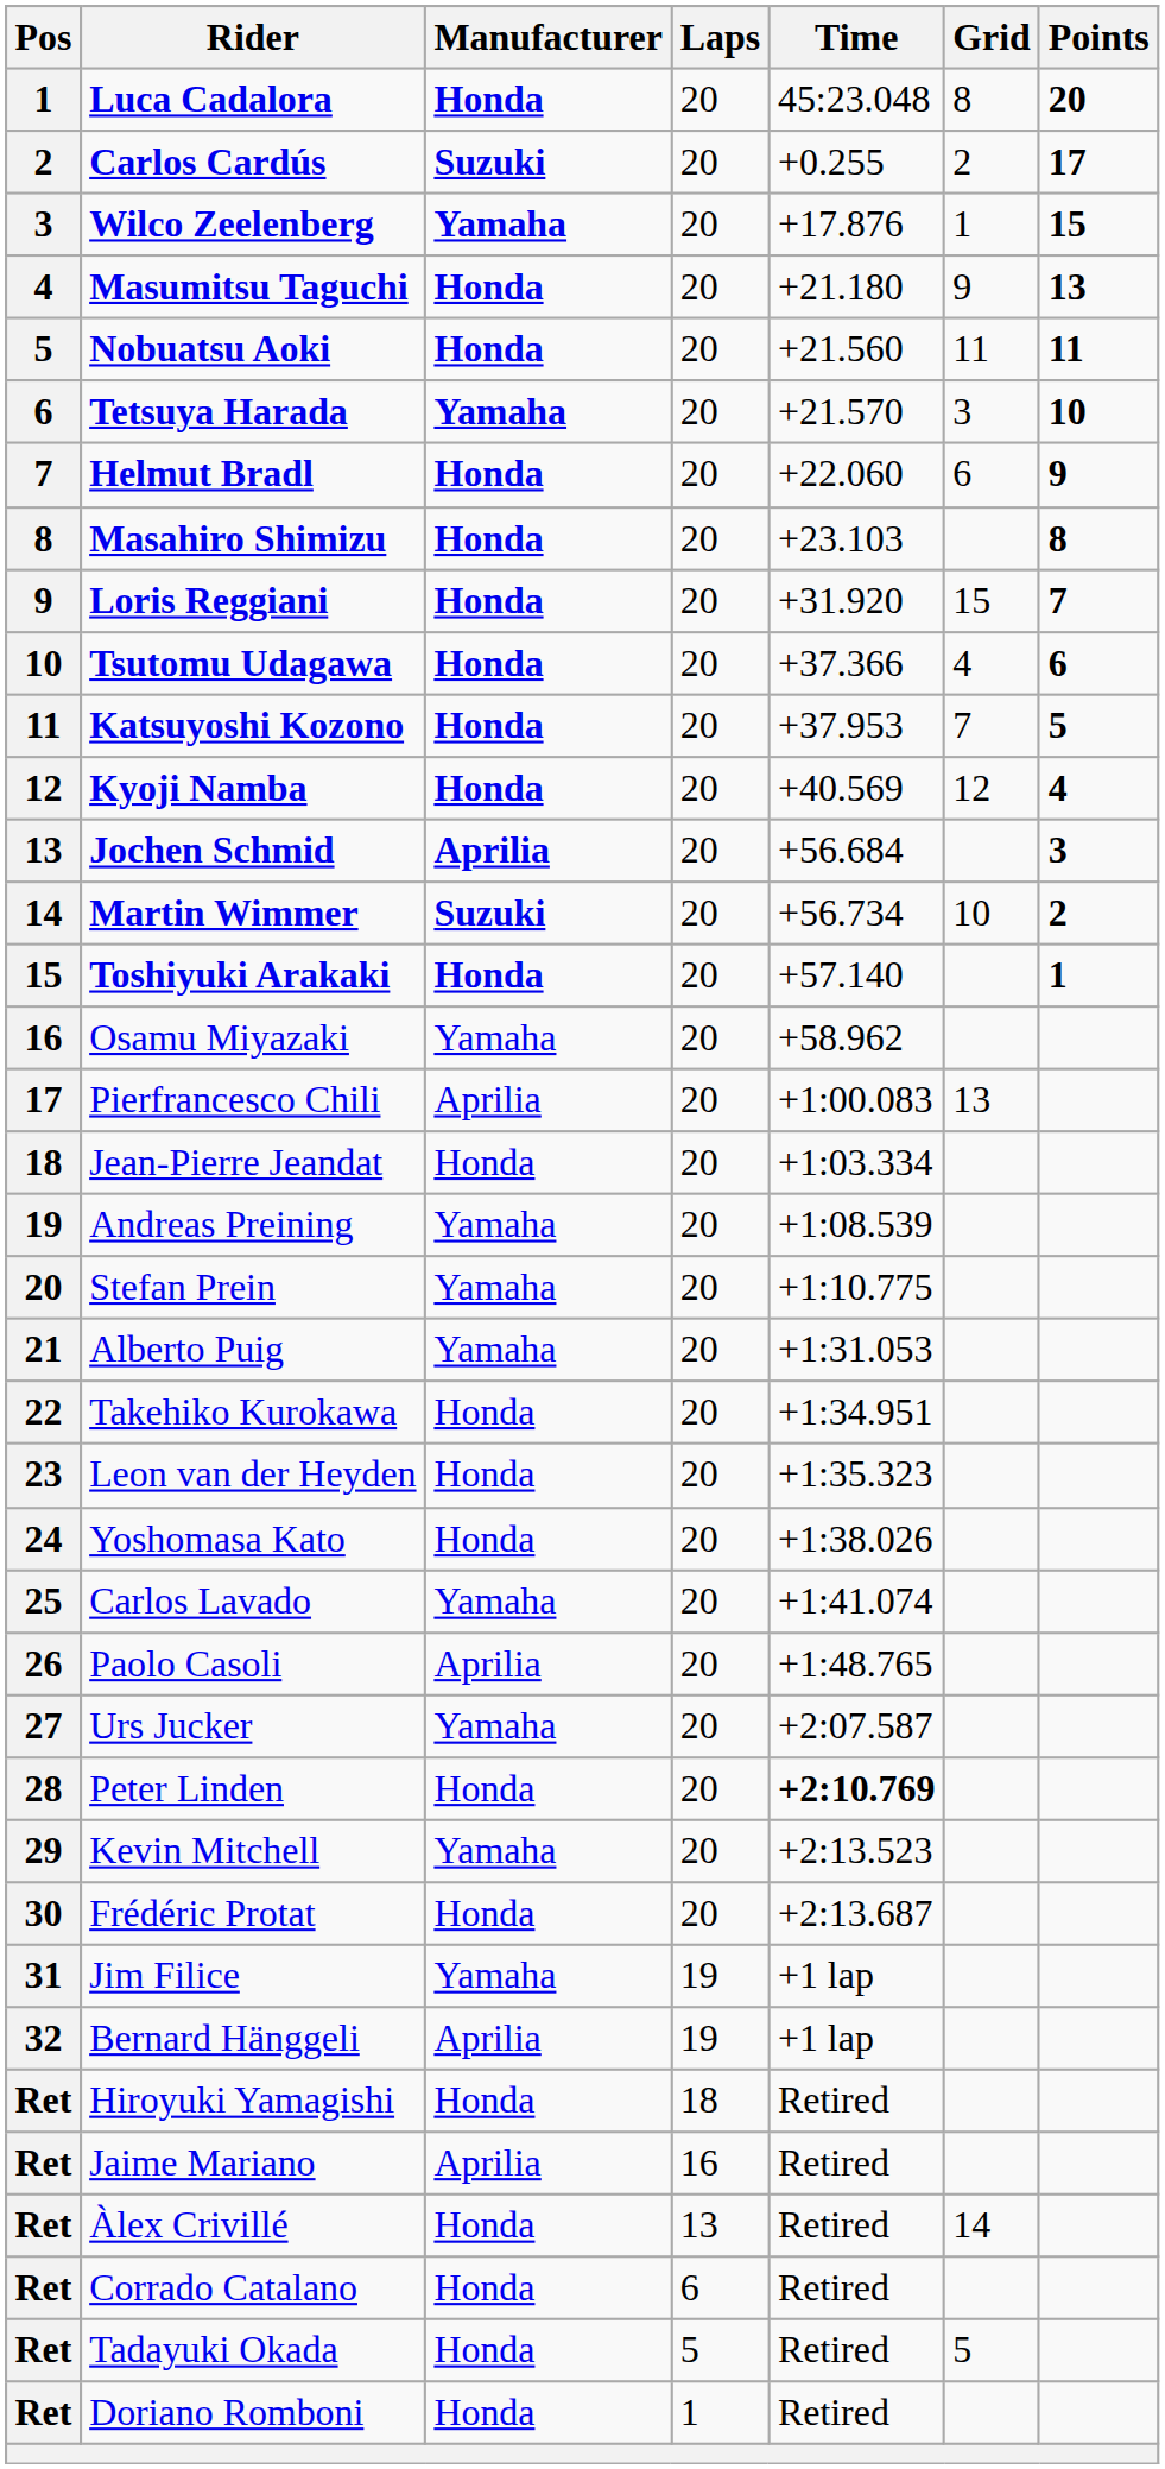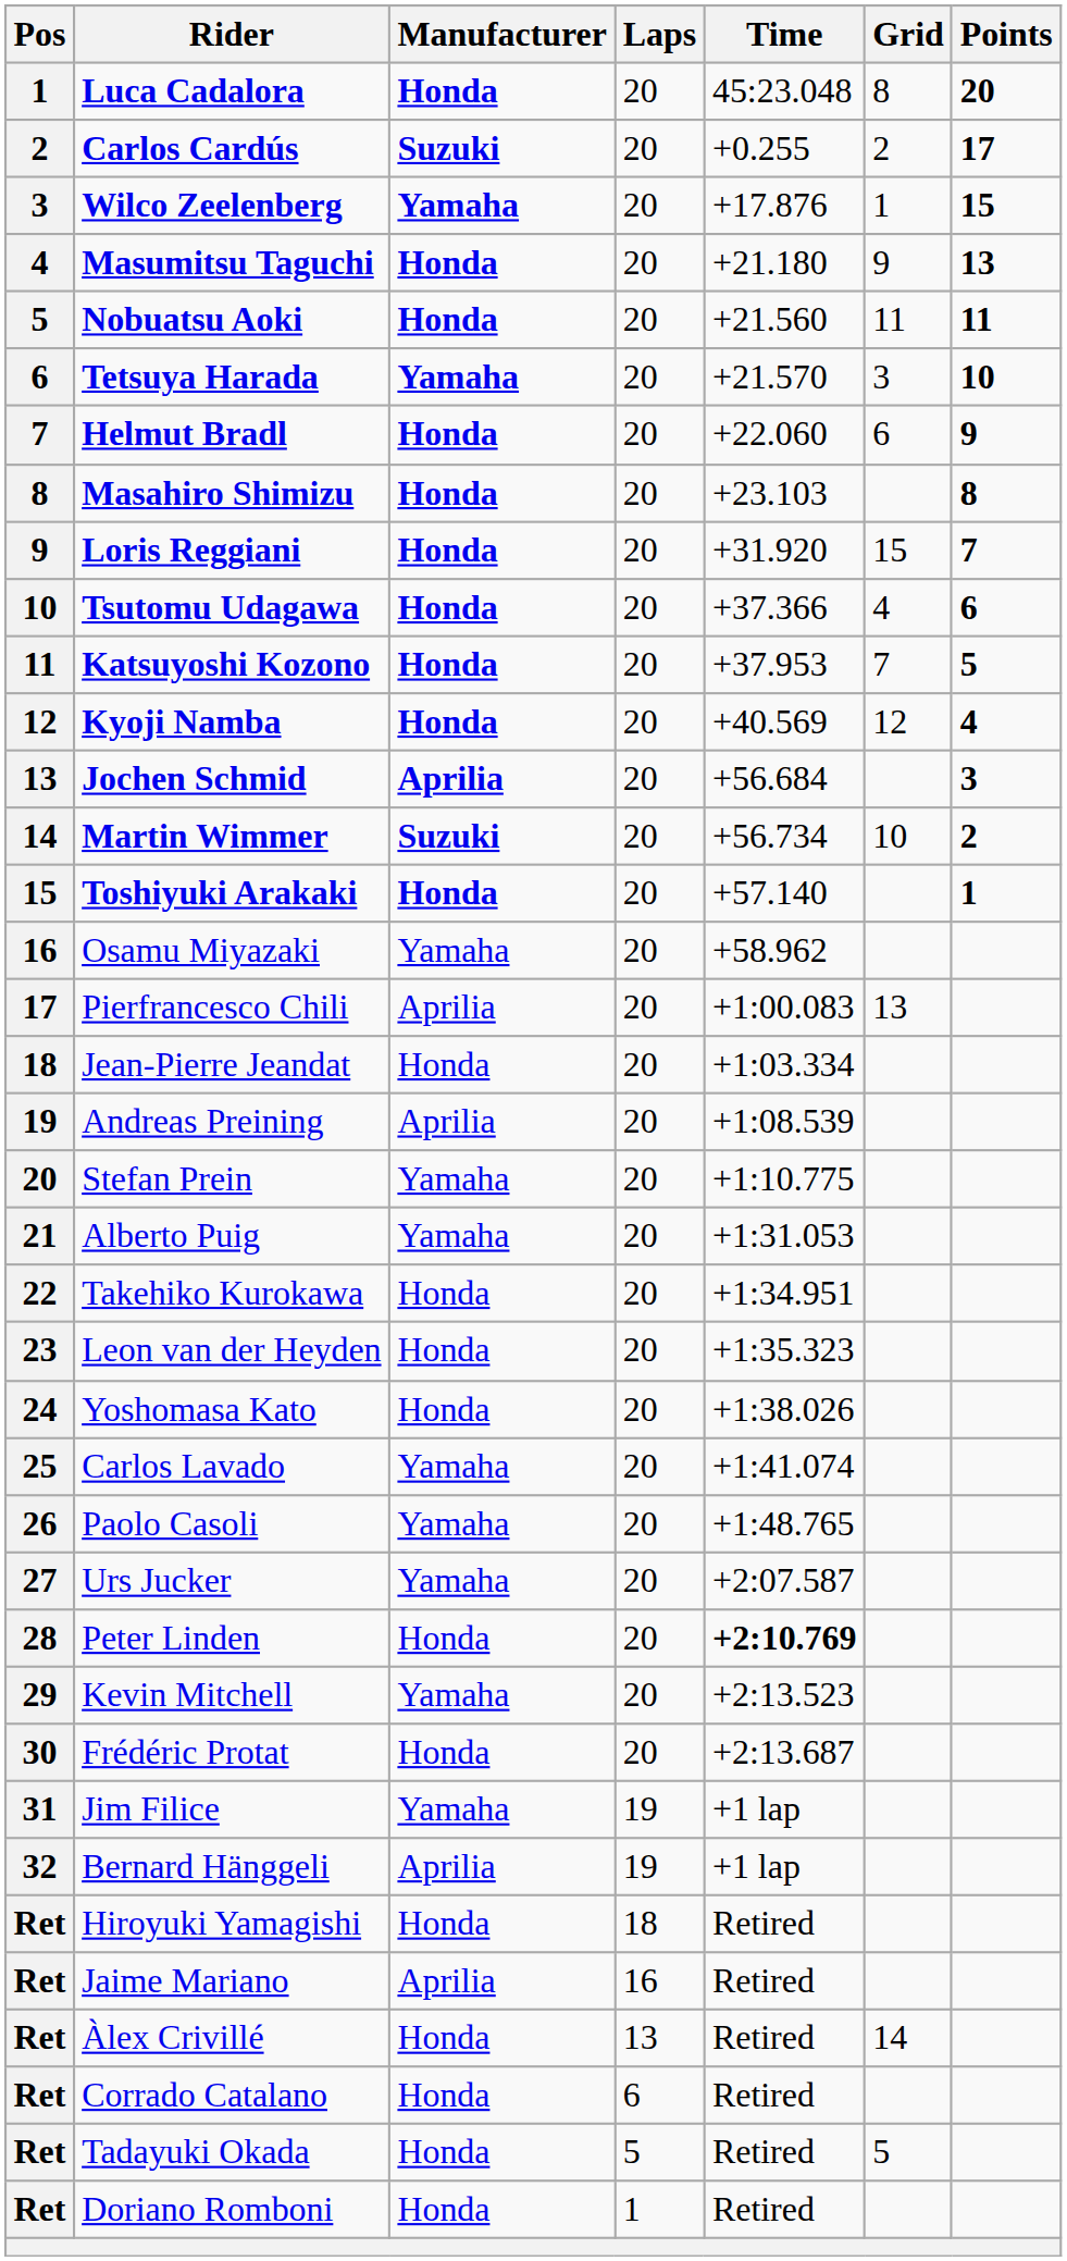Andreas Preining | Manufacturer: Yamaha -> Aprilia
Paolo Casoli | Manufacturer: Aprilia -> Yamaha
